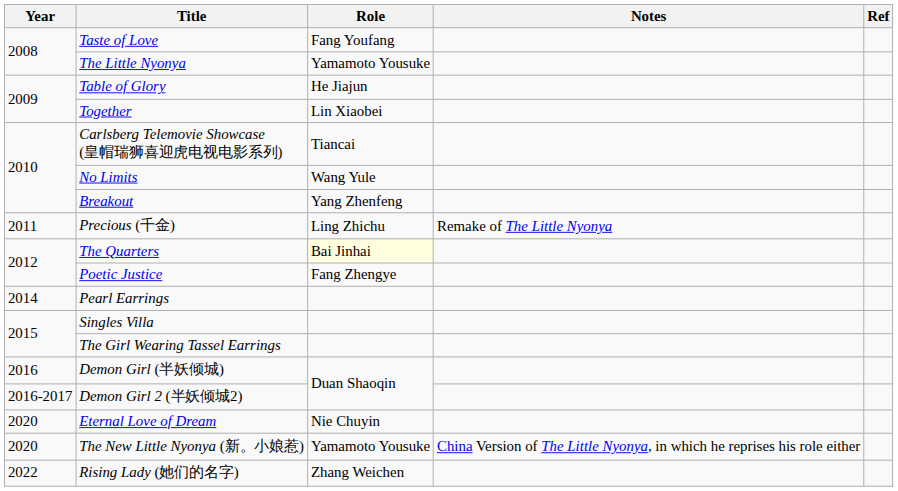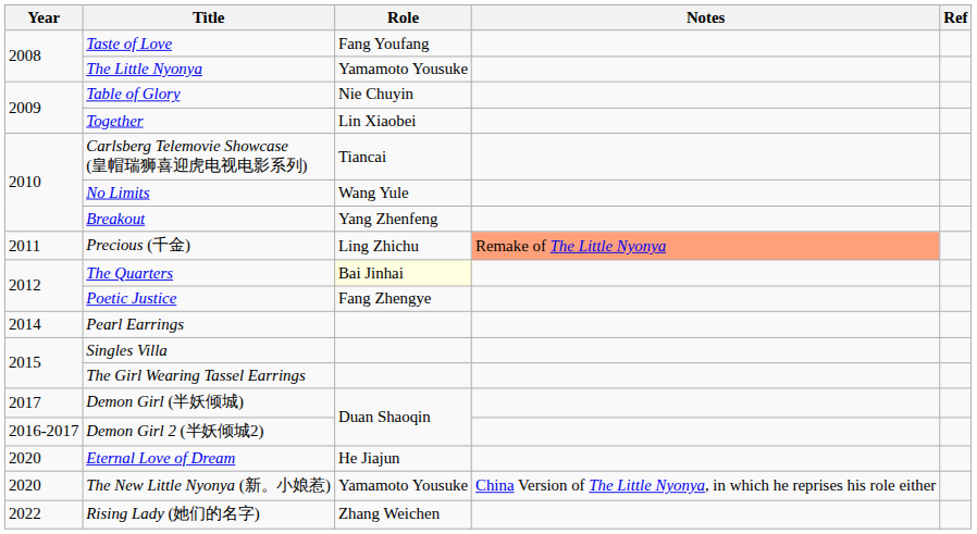Table of Glory | Role: He Jiajun -> Nie Chuyin
Precious (千金) | Notes: no background -> lightsalmon background
Demon Girl (半妖倾城) | Year: 2016 -> 2017
Eternal Love of Dream | Role: Nie Chuyin -> He Jiajun
